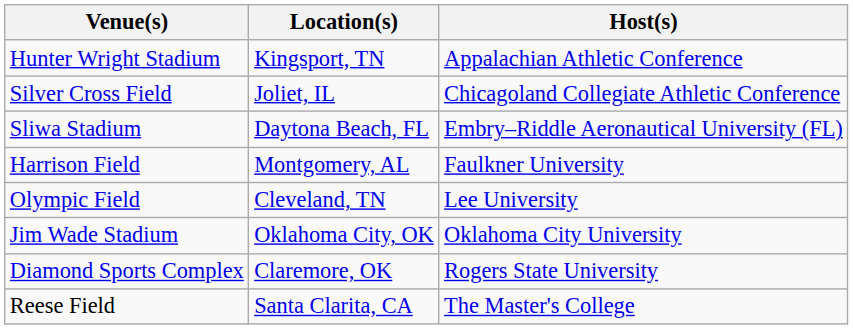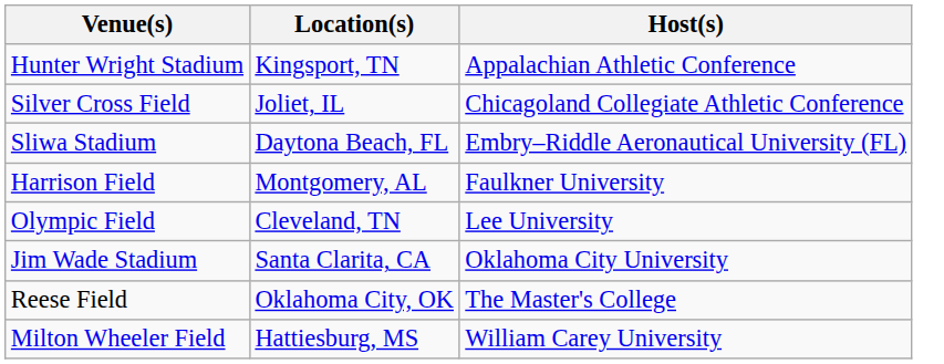Jim Wade Stadium | Location(s): Oklahoma City, OK -> Santa Clarita, CA
- row: Diamond Sports Complex | Claremore, OK | Rogers State University
Reese Field | Location(s): Santa Clarita, CA -> Oklahoma City, OK
+ row: Milton Wheeler Field | Hattiesburg, MS | William Carey University
